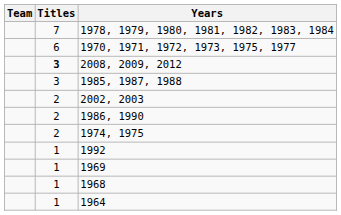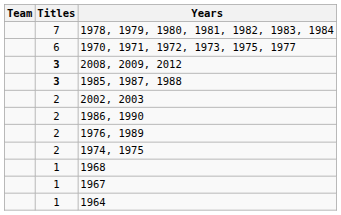1985, 1987, 1988 | Titles: normal -> bold
+ row: 2 | 1976, 1989
- row: 1 | 1992
- row: 1 | 1969
+ row: 1 | 1967
